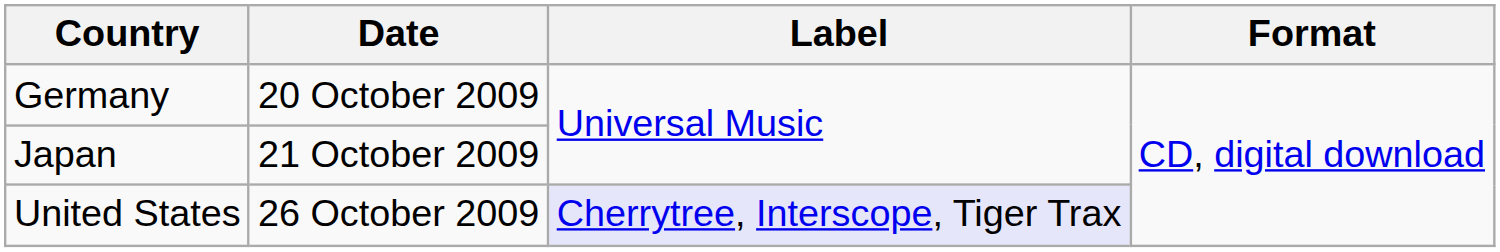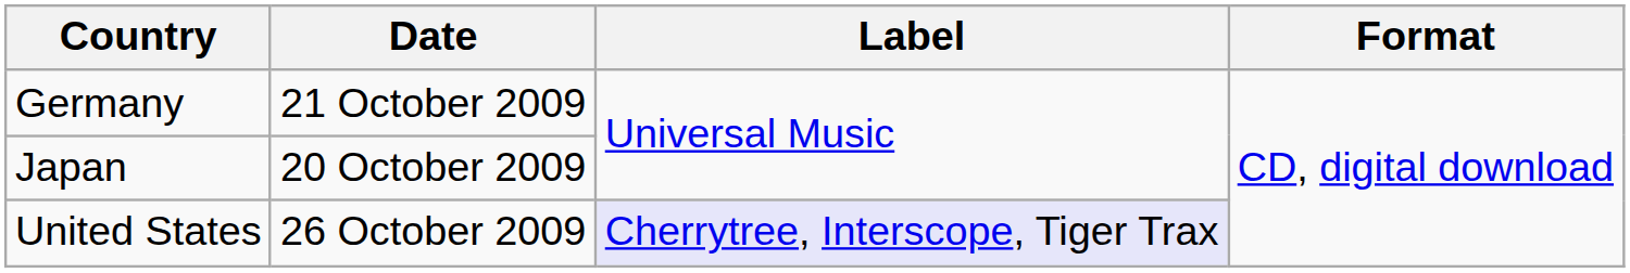Germany | Date: 20 October 2009 -> 21 October 2009
Japan | Date: 21 October 2009 -> 20 October 2009
